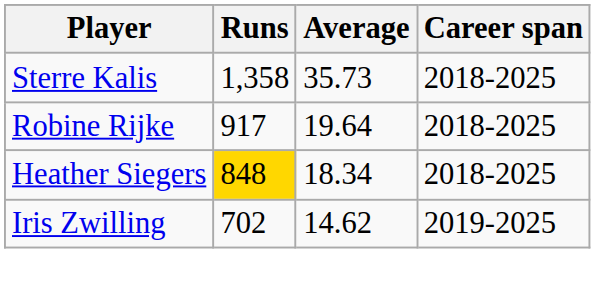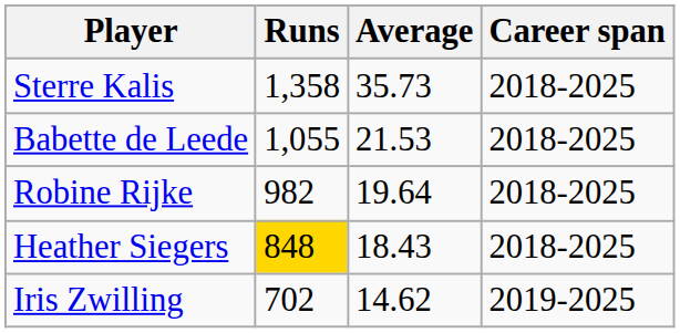+ row: Babette de Leede | 1,055 | 21.53 | 2018-2025
Robine Rijke | Runs: 917 -> 982
Heather Siegers | Average: 18.34 -> 18.43
